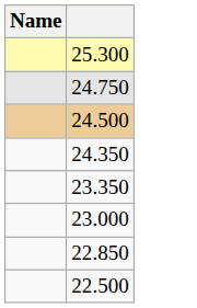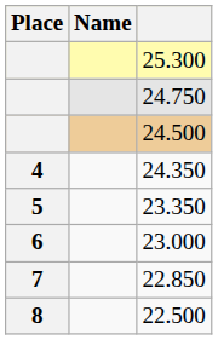+ column: Place | 4 | 5 | 6 | 7 | 8
